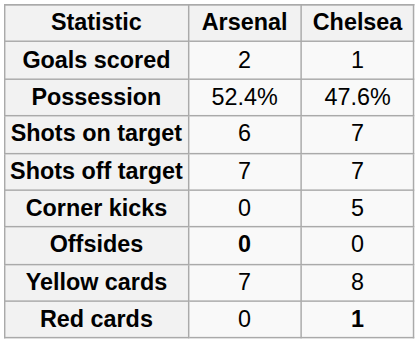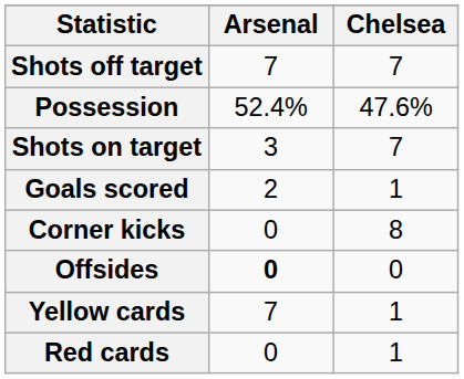rows swapped: Goals scored <-> Shots off target
Shots on target | Arsenal: 6 -> 3
Corner kicks | Chelsea: 5 -> 8
Yellow cards | Chelsea: 8 -> 1
Red cards | Chelsea: bold -> normal
